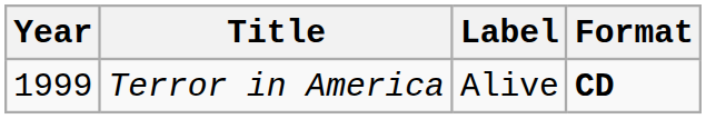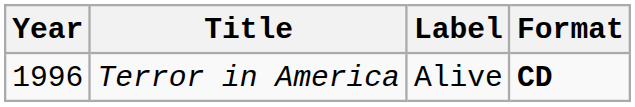Terror in America | Year: 1999 -> 1996
